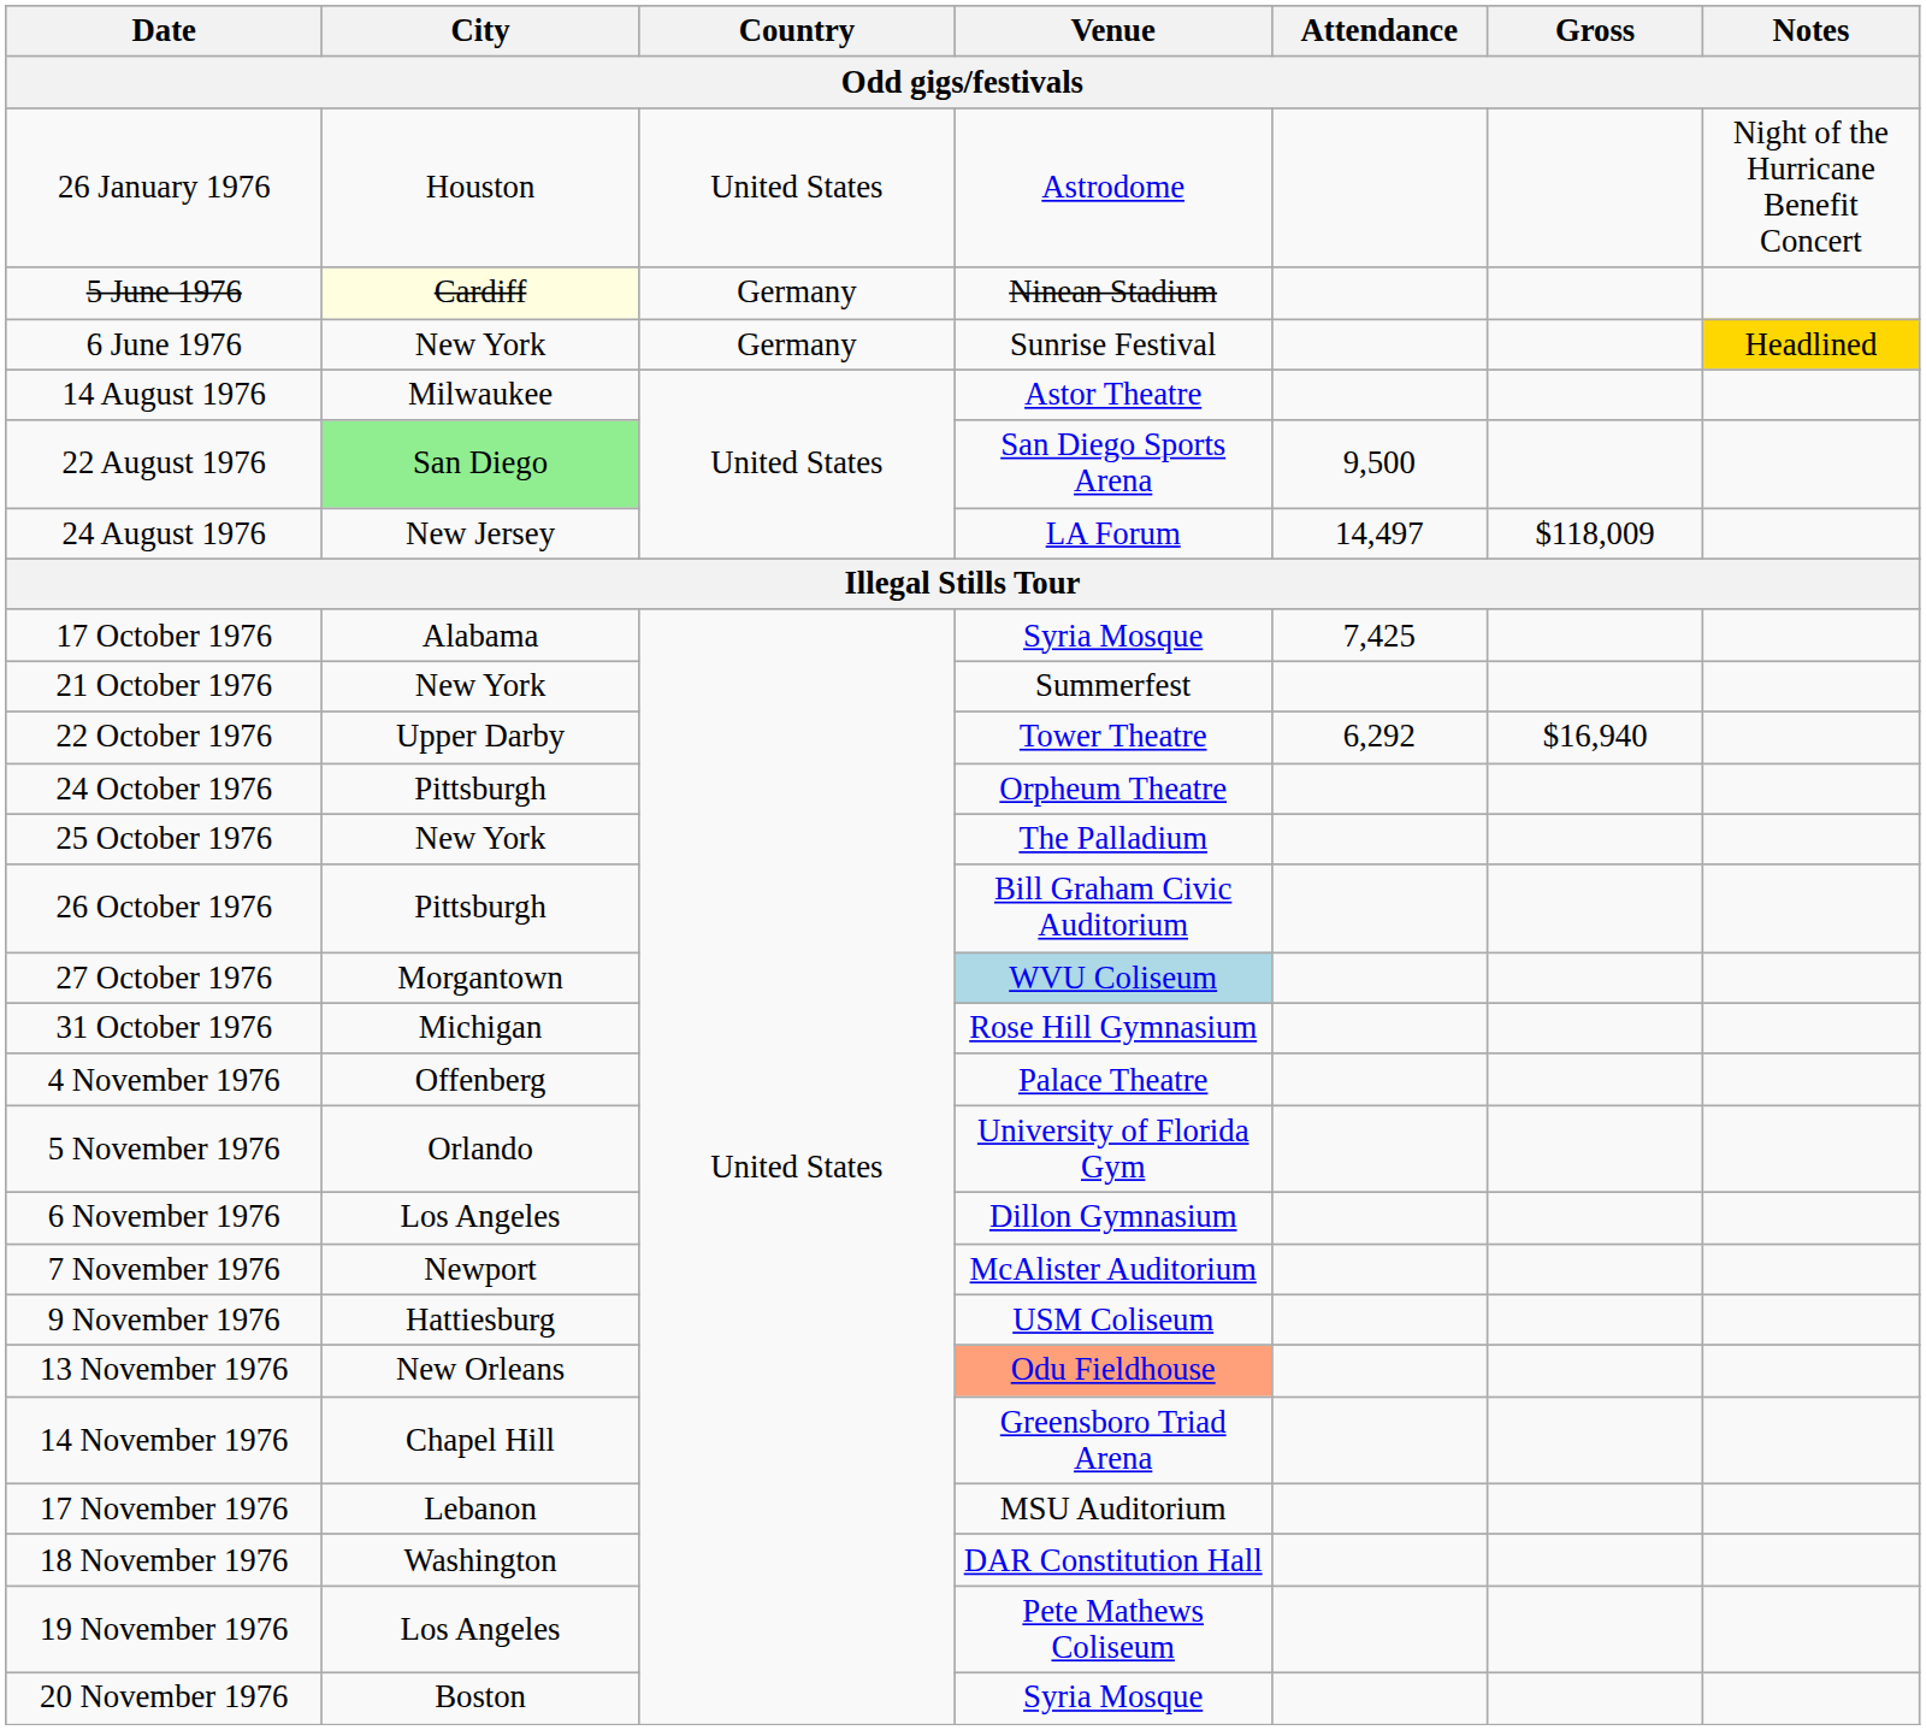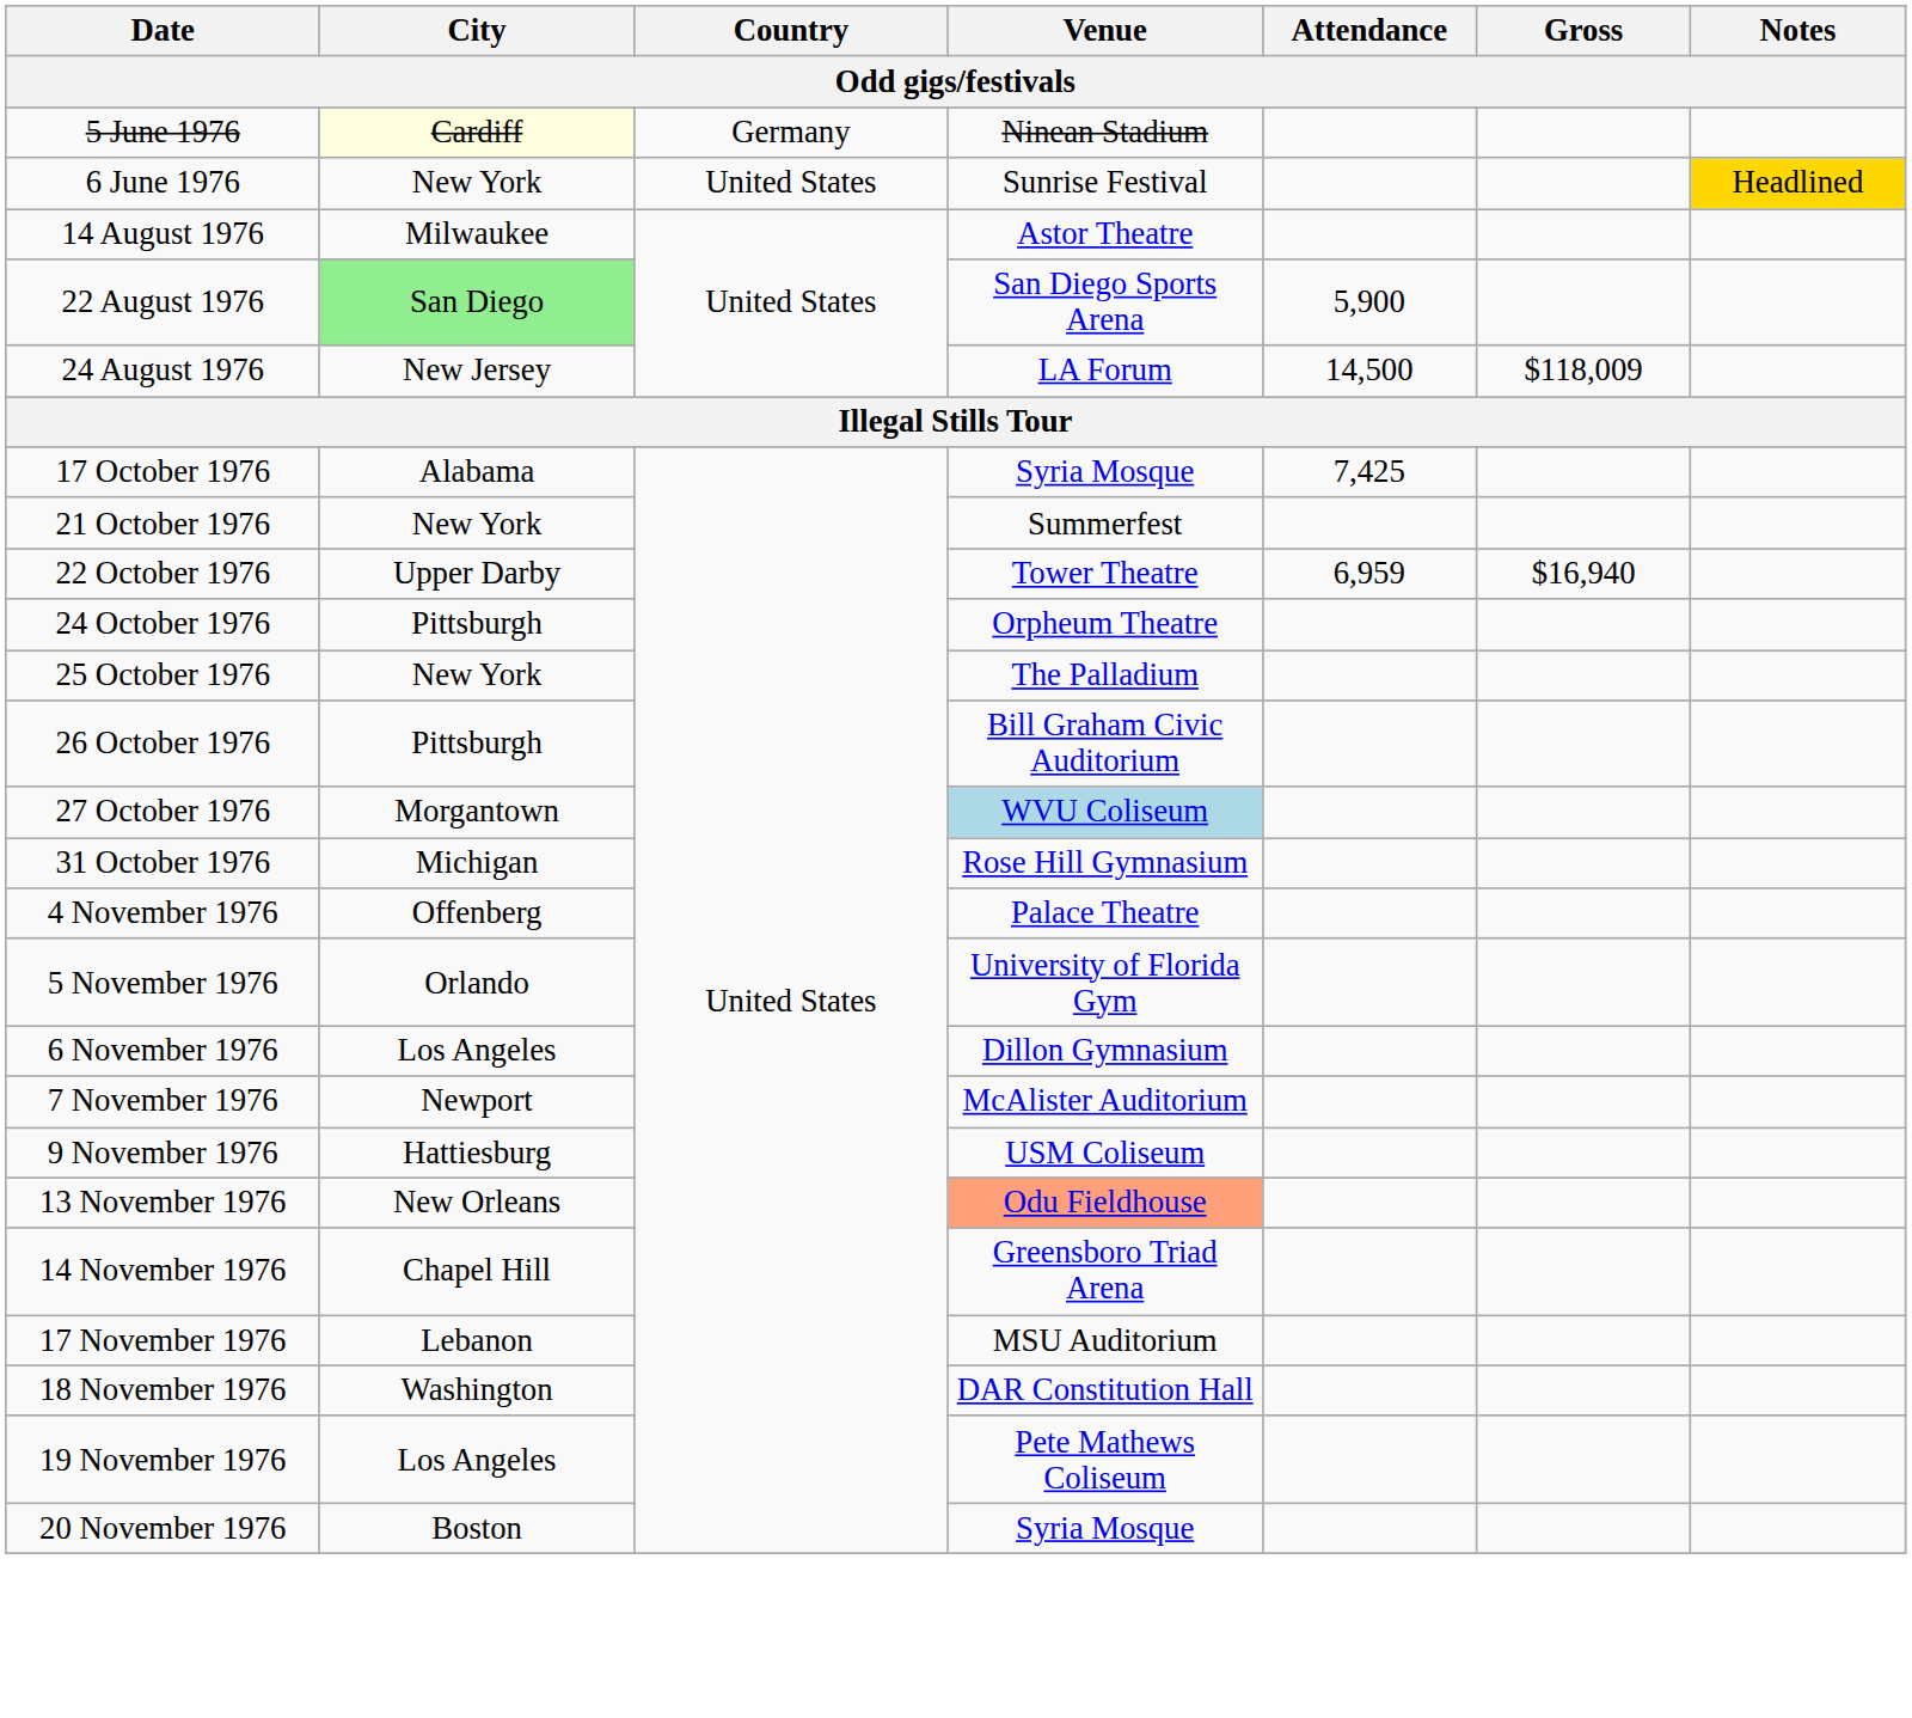- row: 26 January 1976 | Houston | United States | Astrodome | Night of the Hurricane Benefit Concert
6 June 1976 | Country: Germany -> United States
22 August 1976 | Attendance: 9,500 -> 5,900
24 August 1976 | Attendance: 14,497 -> 14,500
22 October 1976 | Attendance: 6,292 -> 6,959
